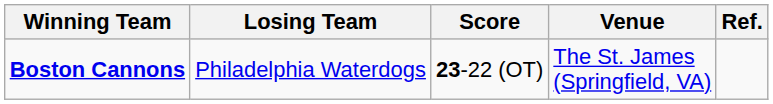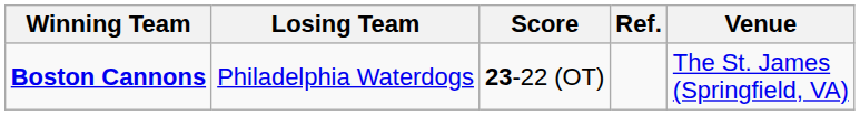columns swapped: Venue <-> Ref.
